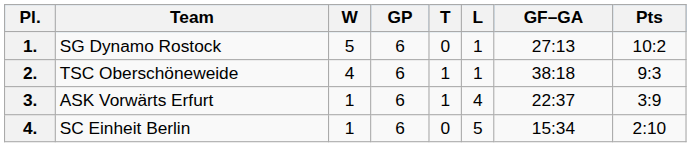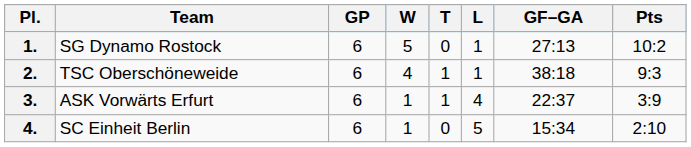columns swapped: GP <-> W
